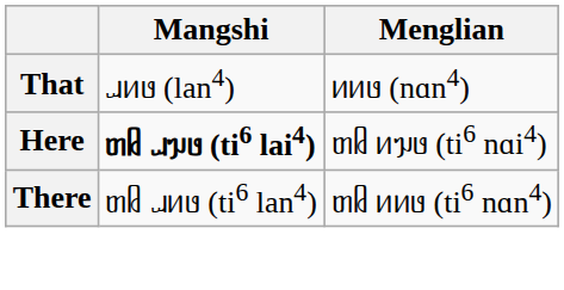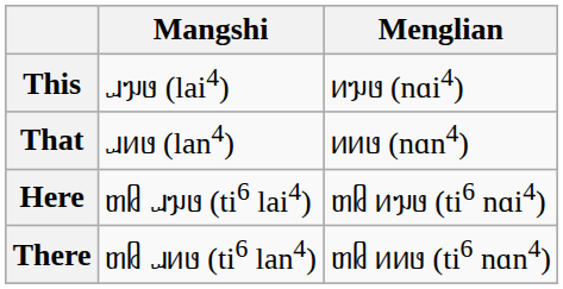+ row: This | ᥘᥭᥳ (lai4) | ᥢᥭᥳ (nɑi4)
Here | Mangshi: bold -> normal
